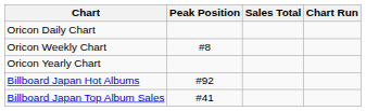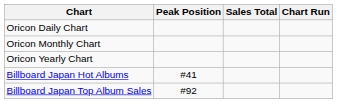- row: Oricon Weekly Chart | #8
+ row: Oricon Monthly Chart
Billboard Japan Hot Albums | Peak Position: #92 -> #41
Billboard Japan Top Album Sales | Peak Position: #41 -> #92
